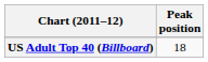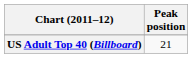US Adult Top 40 (Billboard) | Peak position: 18 -> 21
